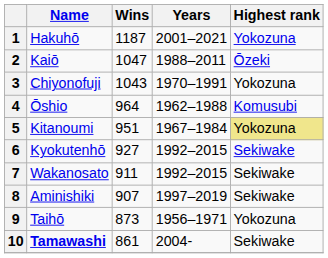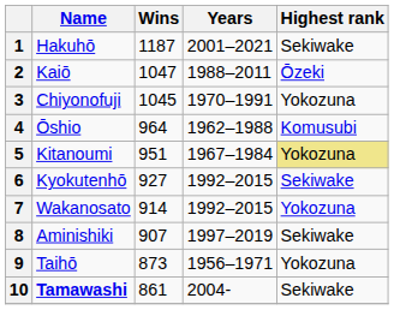1 | Highest rank: Yokozuna -> Sekiwake
3 | Wins: 1043 -> 1045
7 | Wins: 911 -> 914
7 | Highest rank: Sekiwake -> Yokozuna
